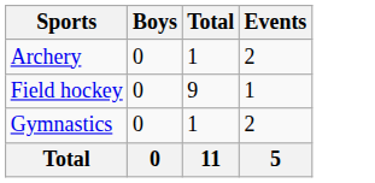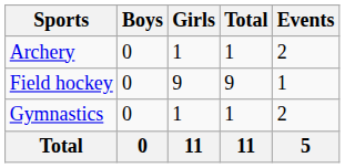+ column: Girls | 1 | 9 | 1 | 11
